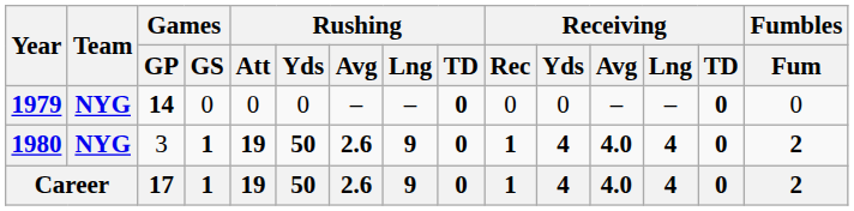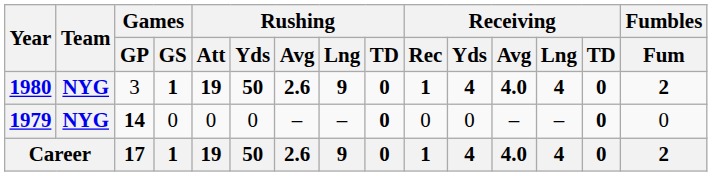rows swapped: 1979 <-> 1980
